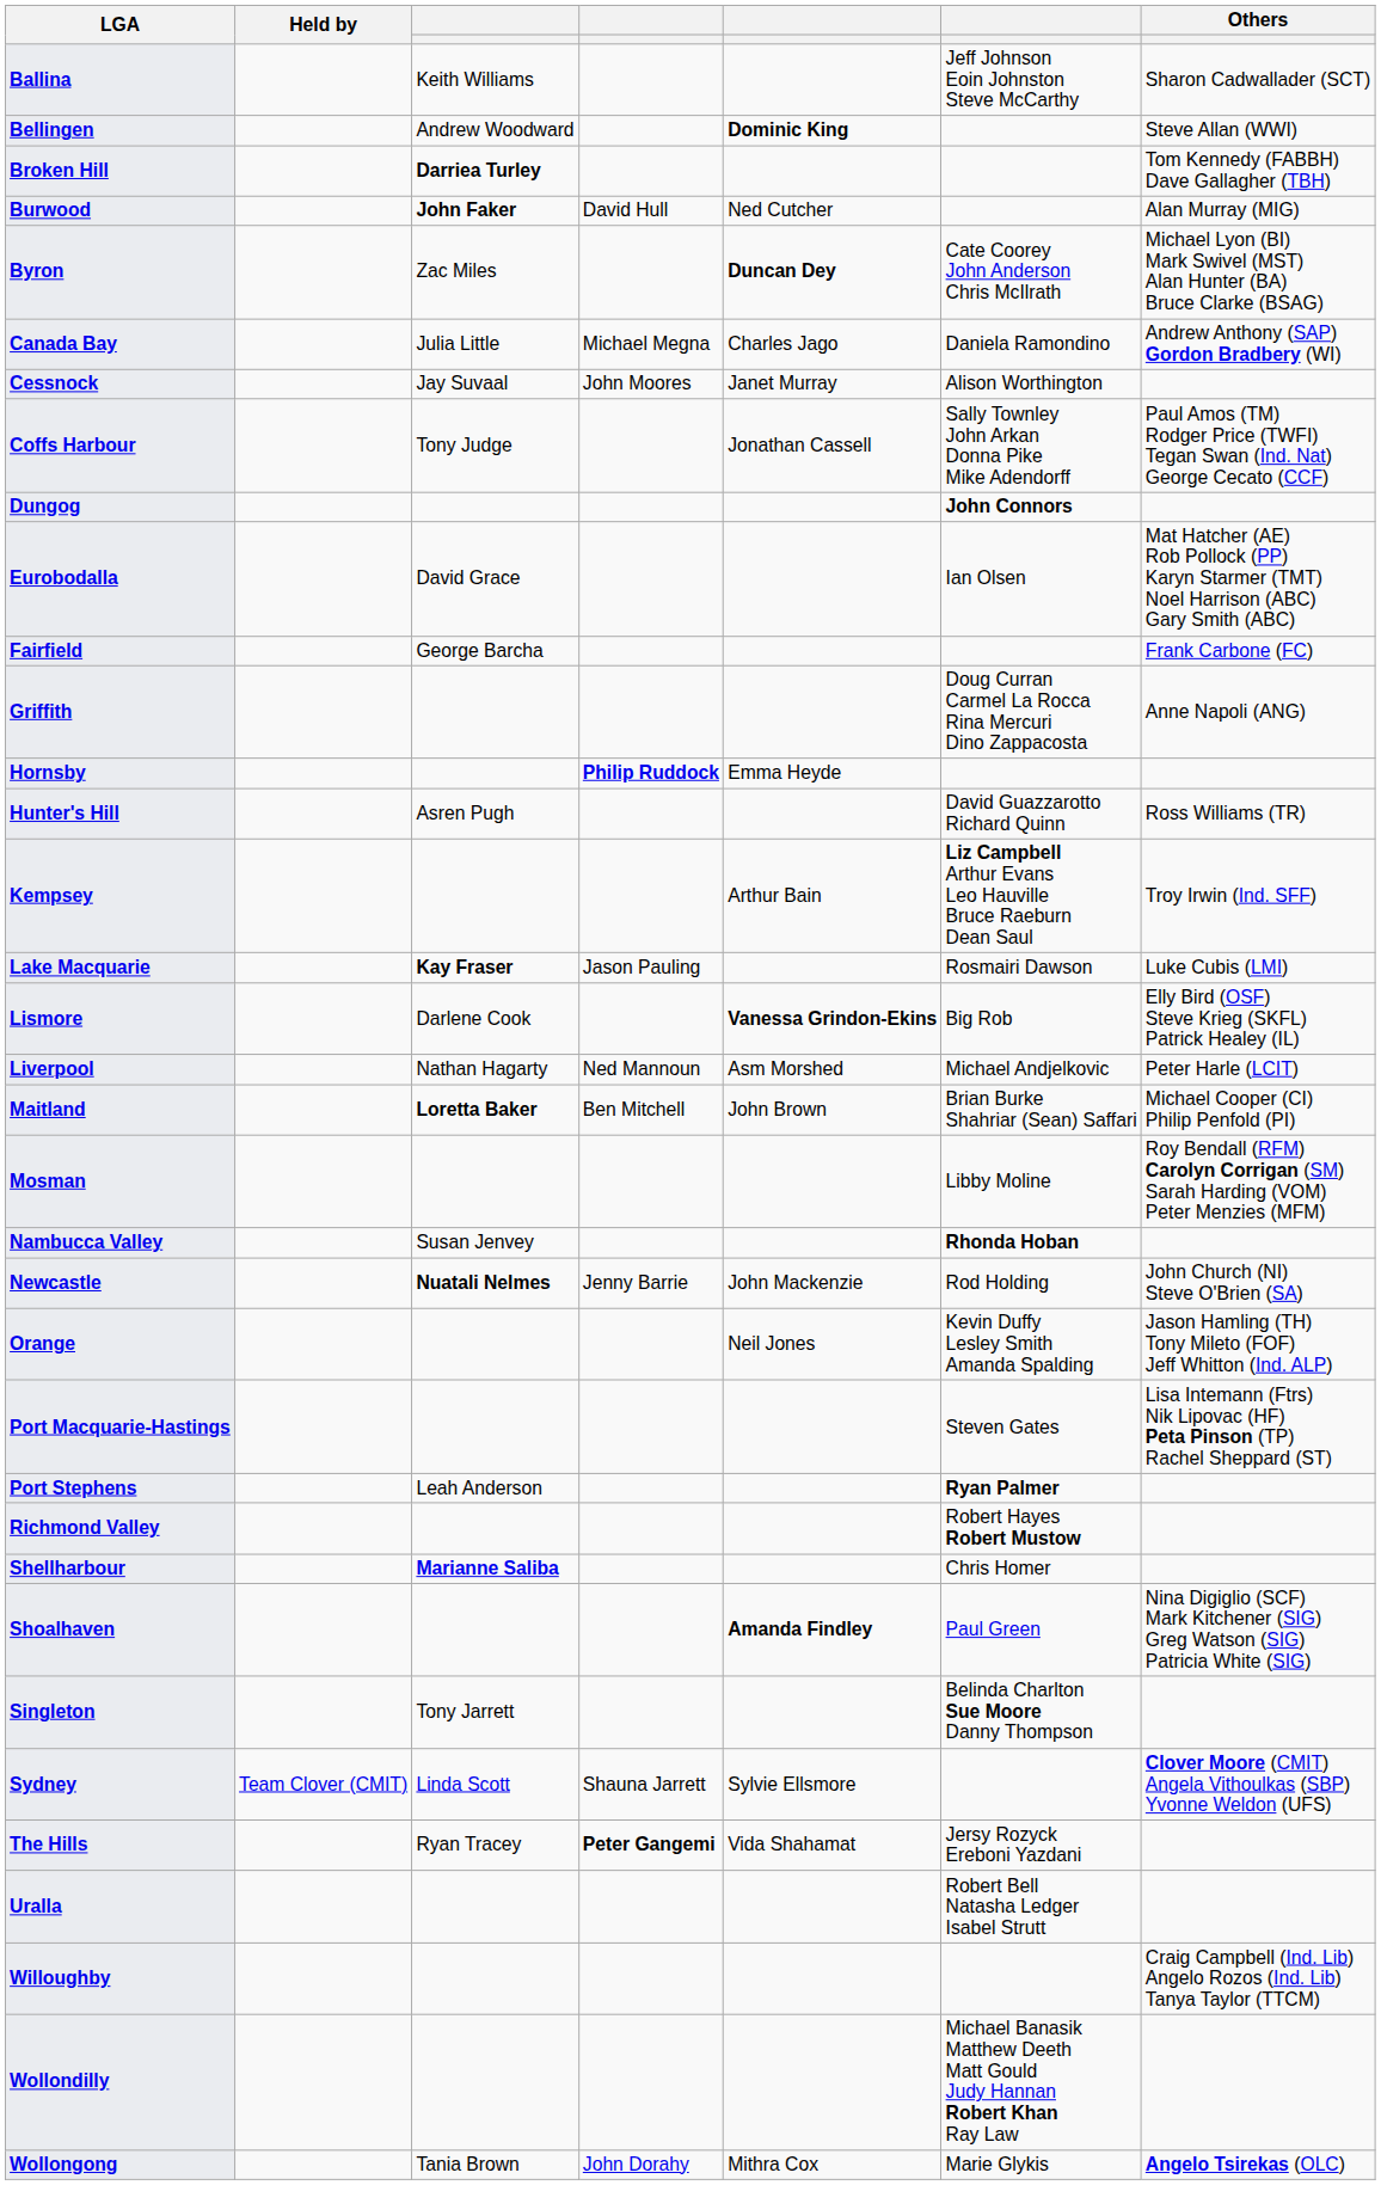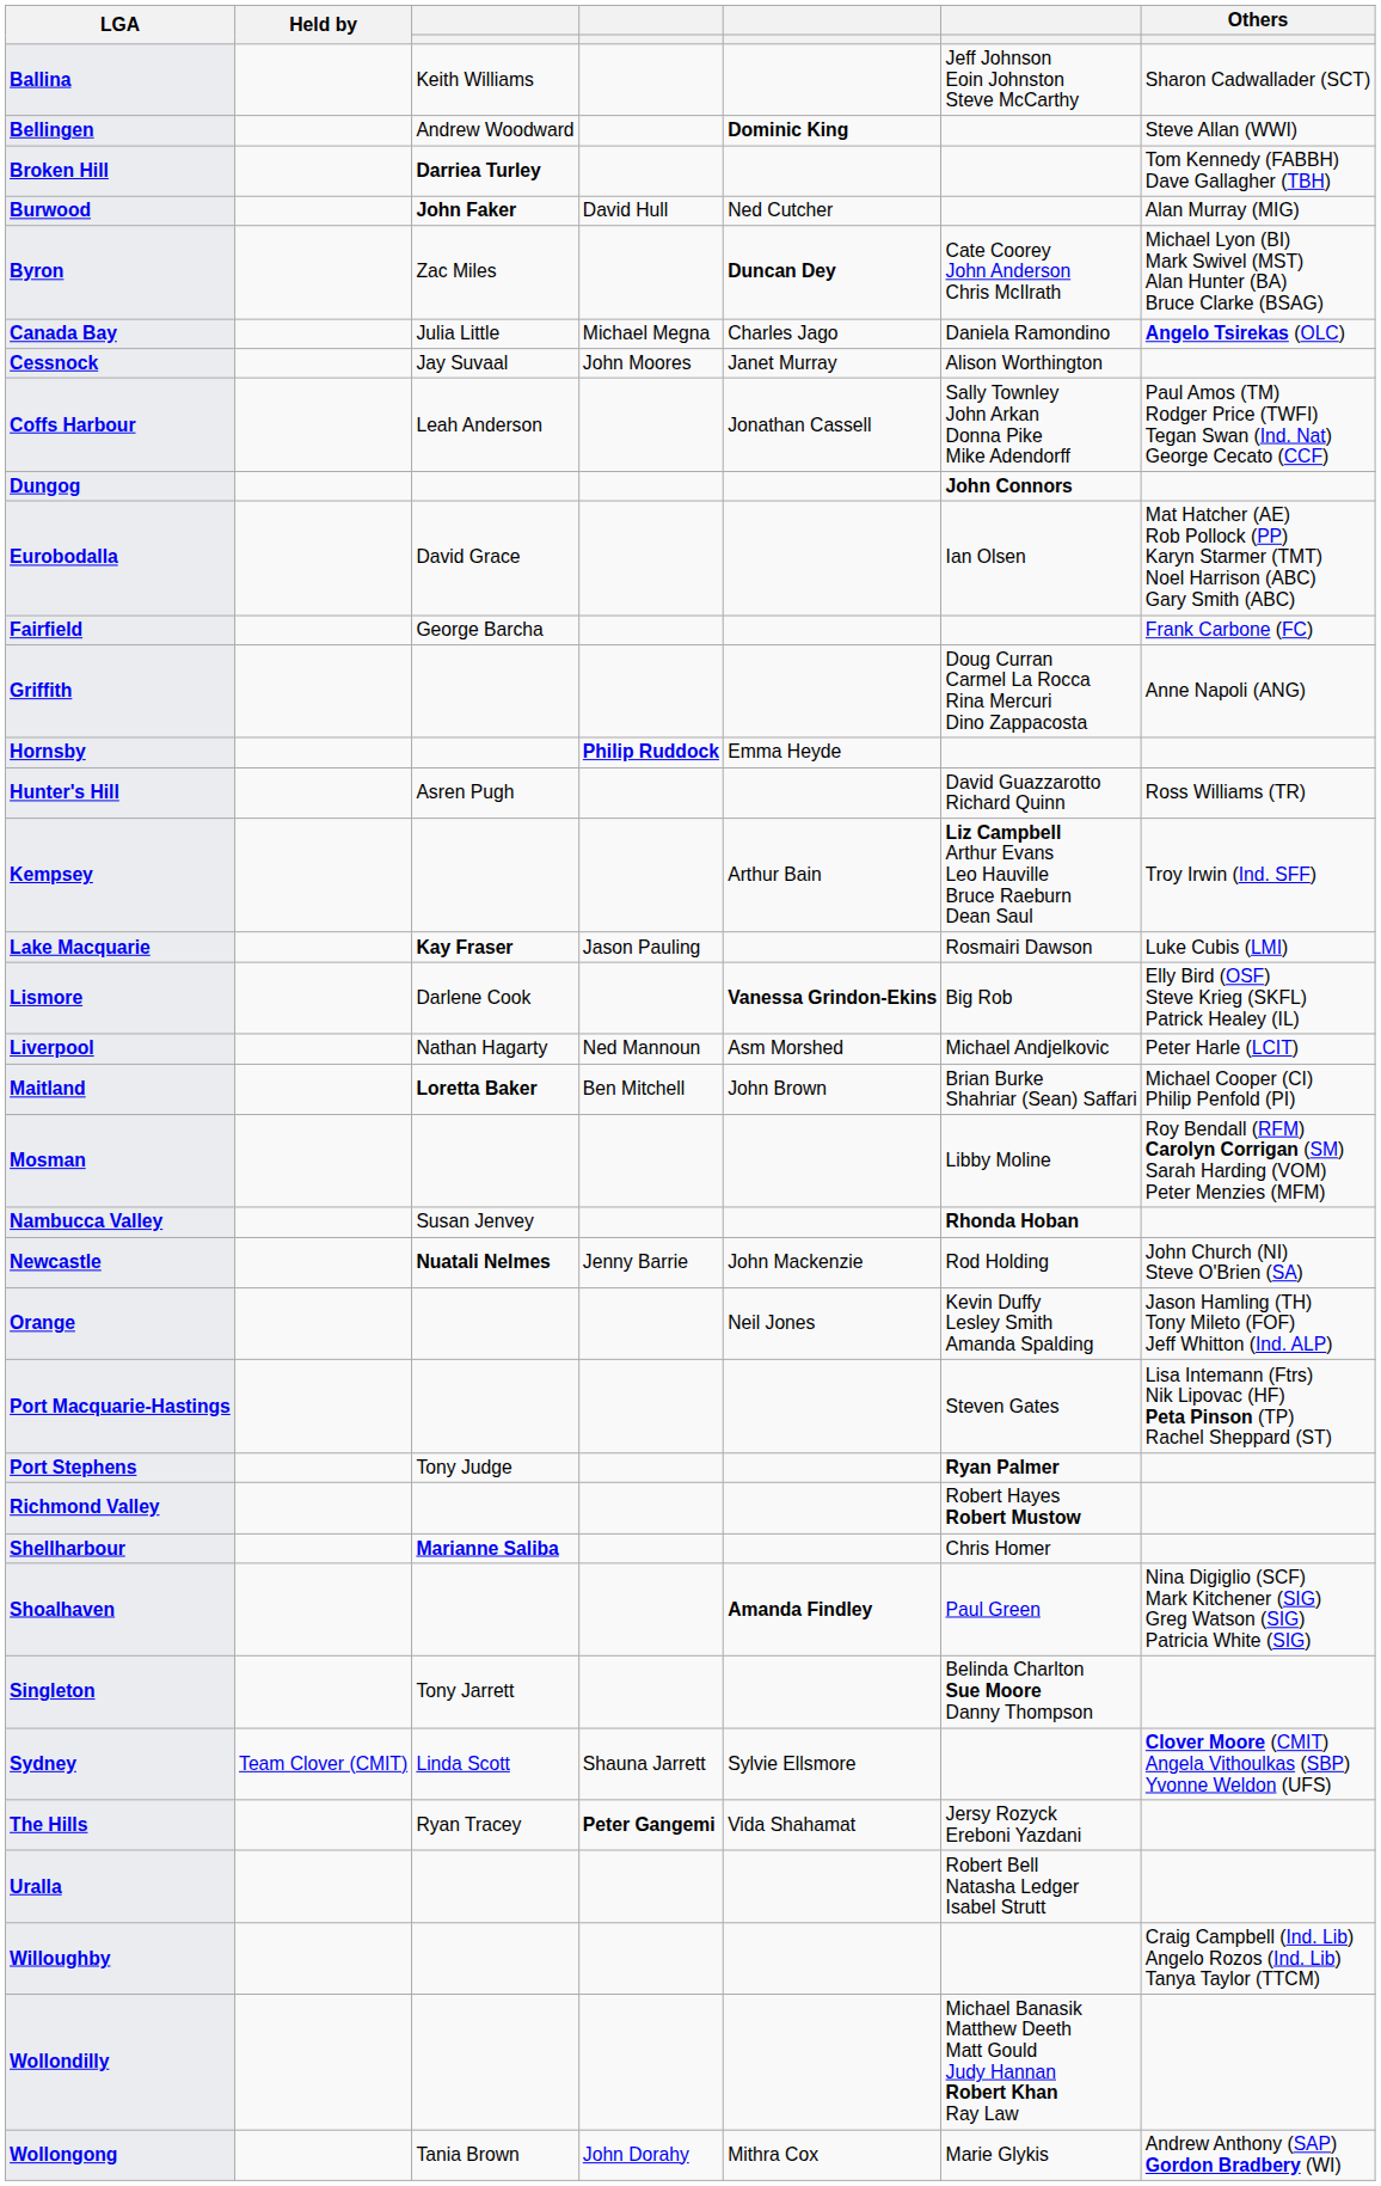Canada Bay | Others: Andrew Anthony (SAP) Gordon Bradbery (WI) -> Angelo Tsirekas (OLC)
Coffs Harbour | column 3: Tony Judge -> Leah Anderson
Port Stephens | column 3: Leah Anderson -> Tony Judge
Wollongong | Others: Angelo Tsirekas (OLC) -> Andrew Anthony (SAP) Gordon Bradbery (WI)
